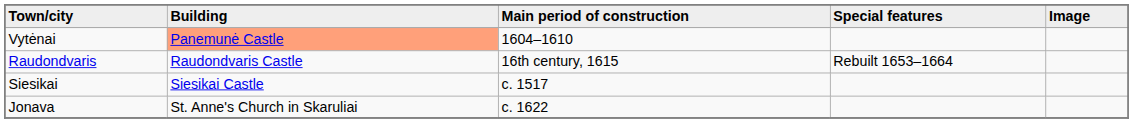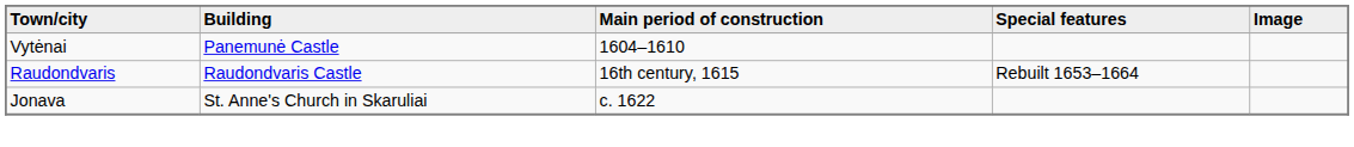Vytėnai | Building: lightsalmon background -> no background
- row: Siesikai | Siesikai Castle | c. 1517
